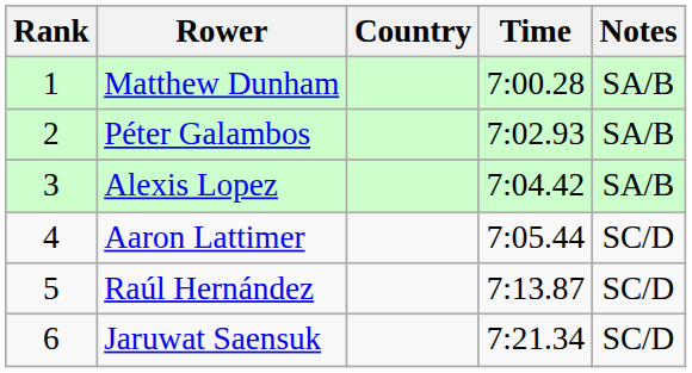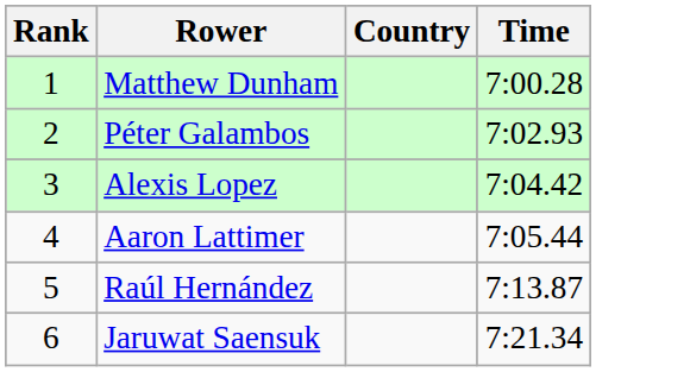- column: Notes | SA/B | SA/B | SA/B | SC/D | SC/D | SC/D
